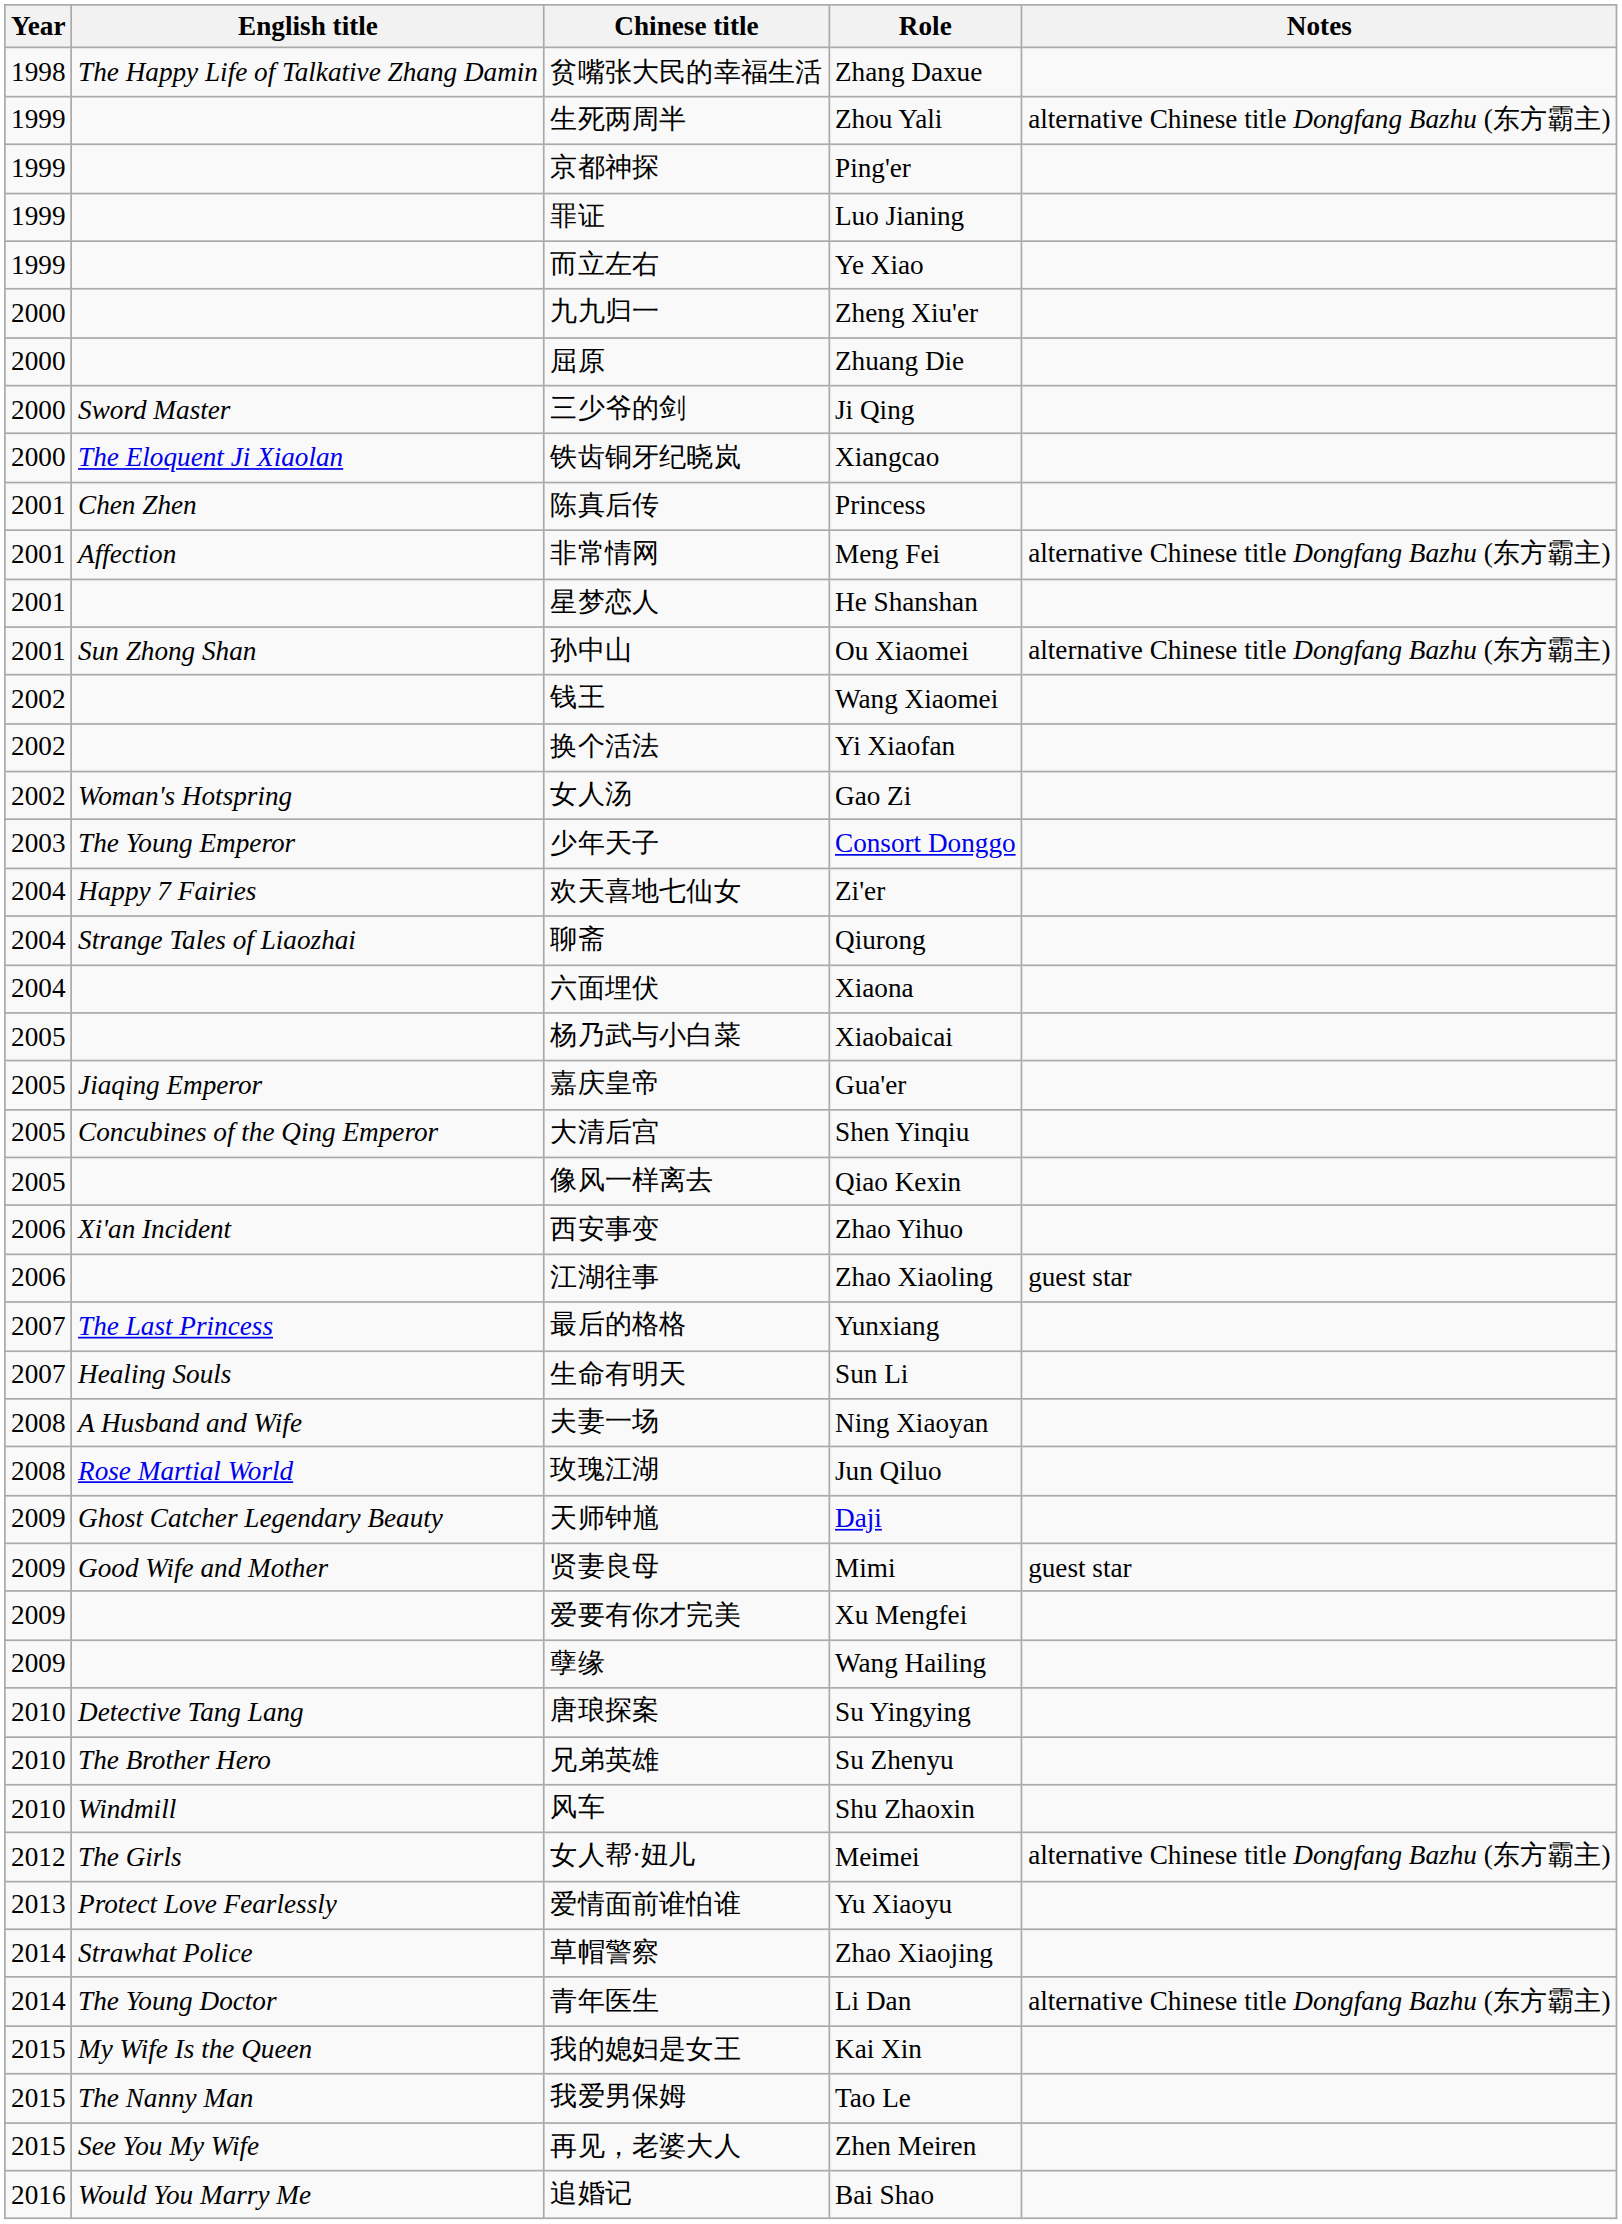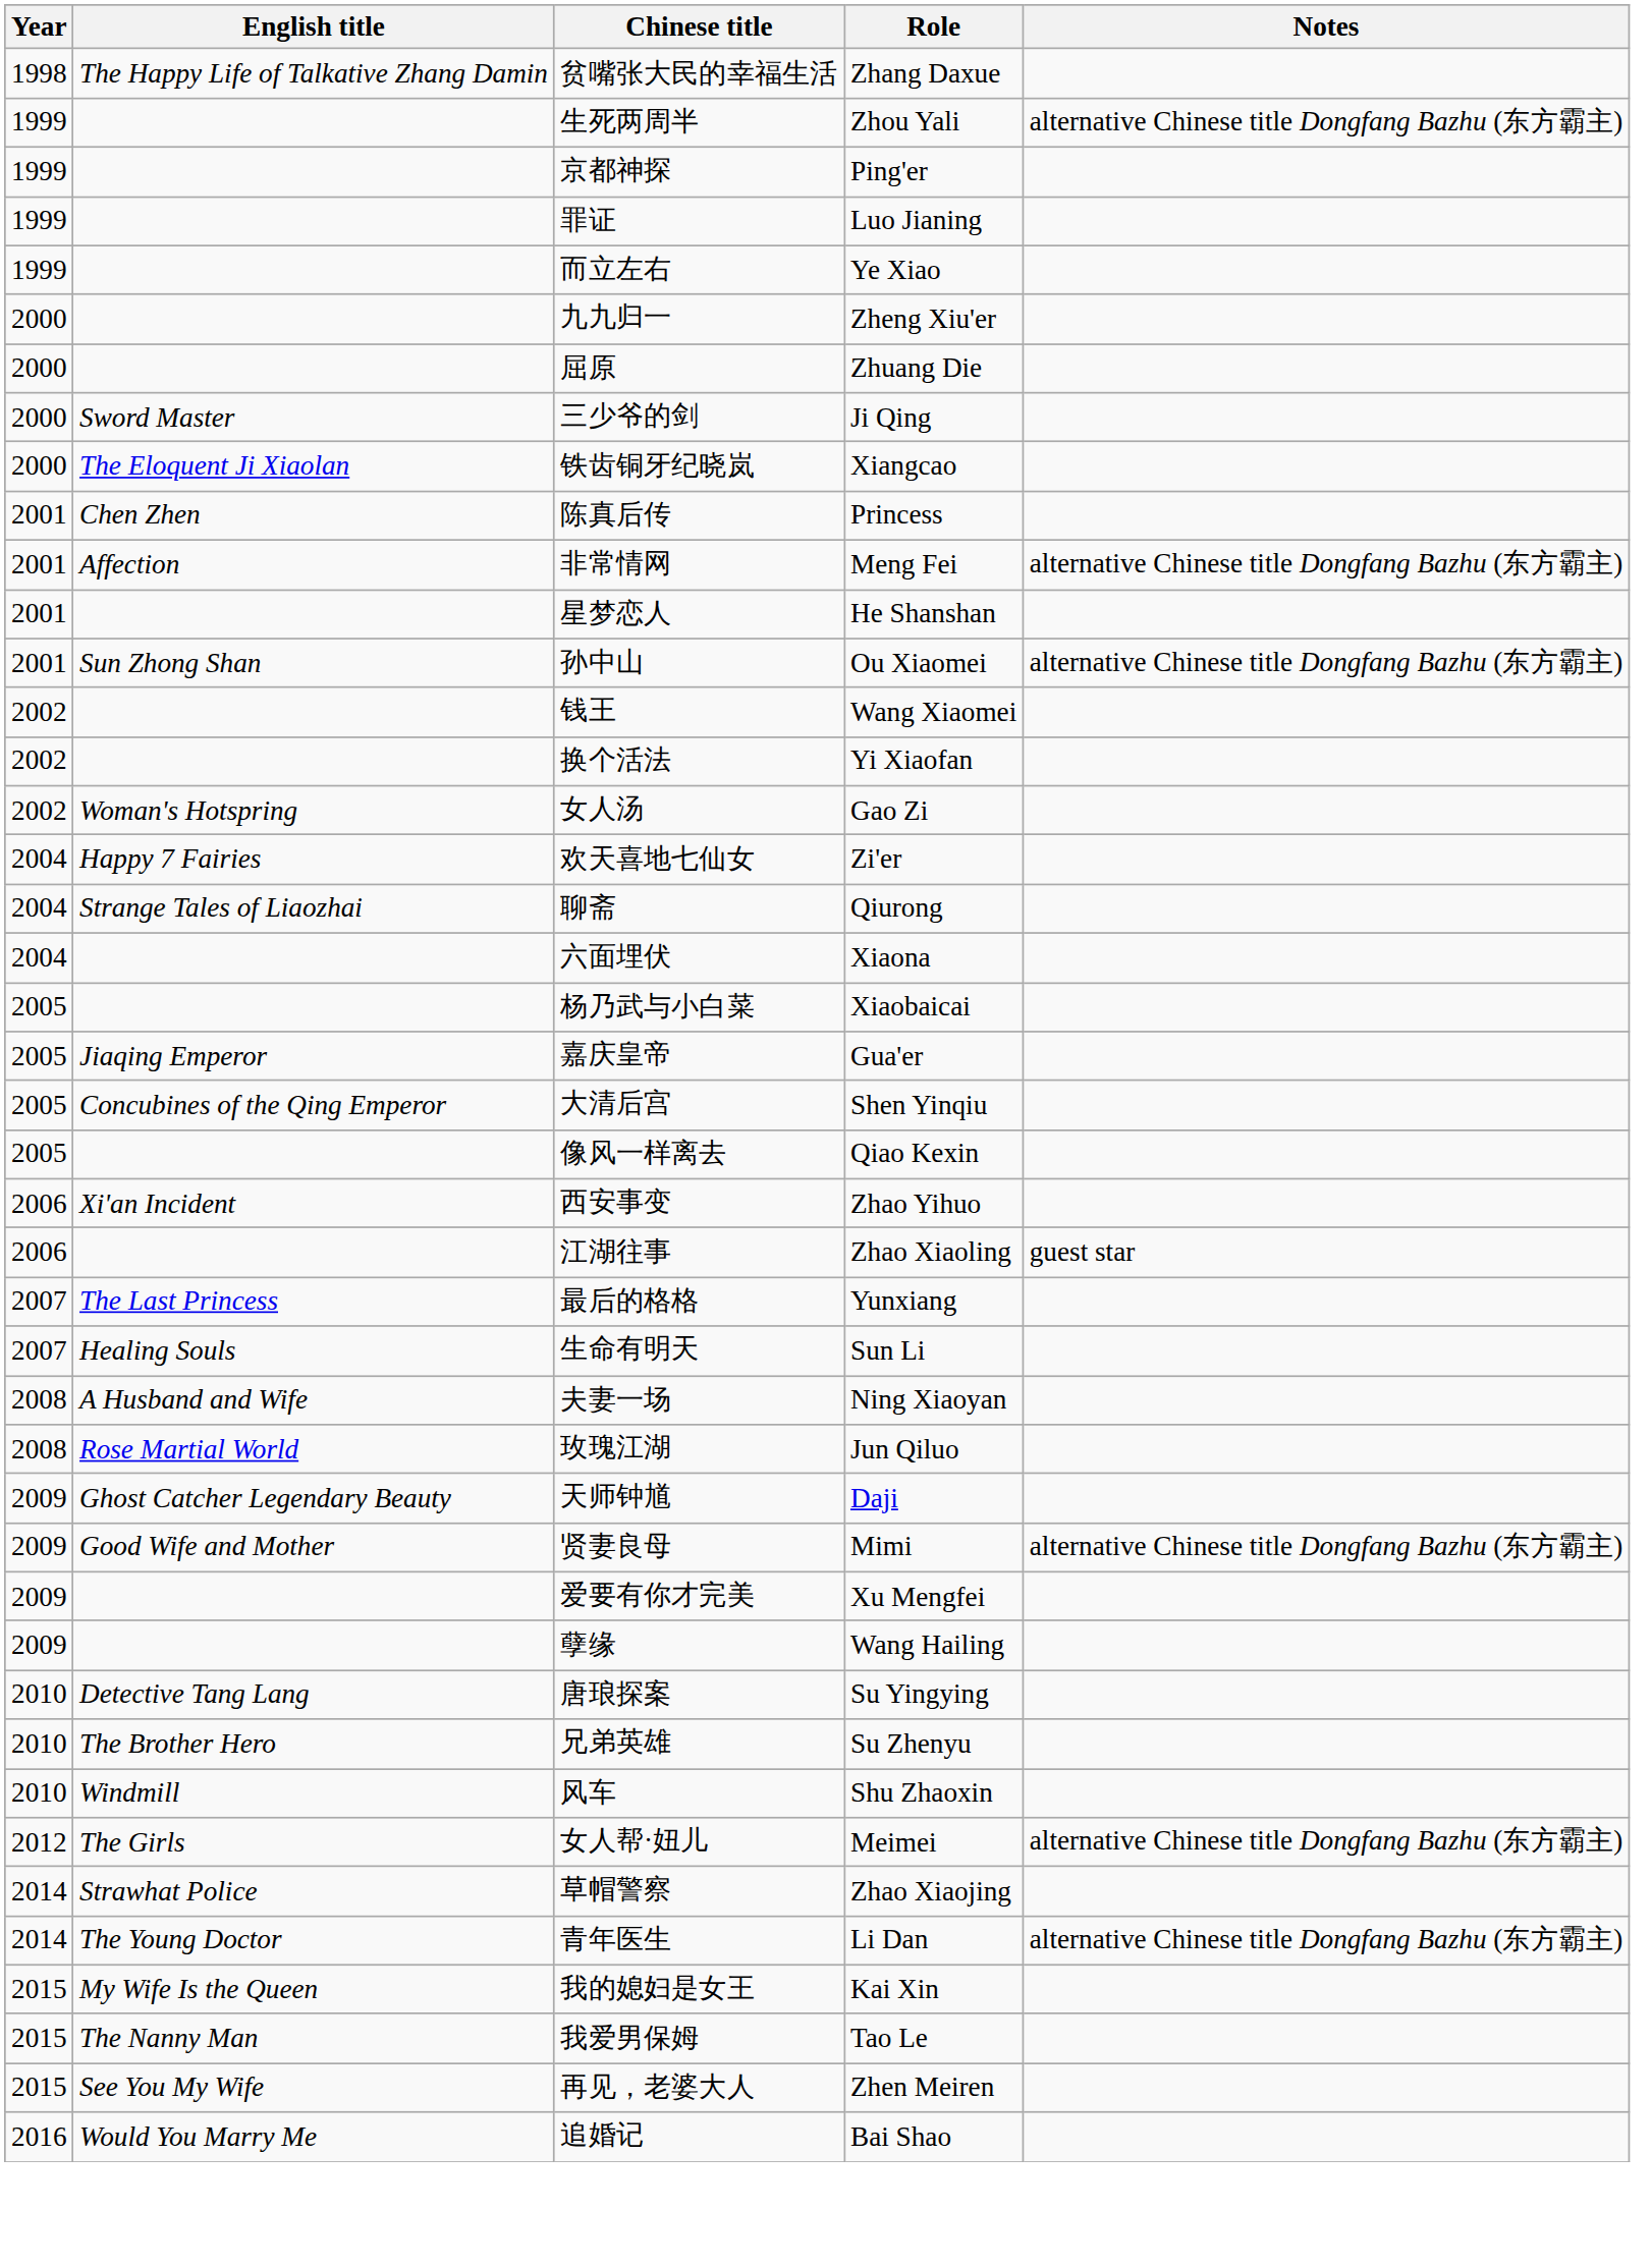- row: 2003 | The Young Emperor | 少年天子 | Consort Donggo
贤妻良母 | Notes: guest star -> alternative Chinese title Dongfang Bazhu (东方霸主)
- row: 2013 | Protect Love Fearlessly | 爱情面前谁怕谁 | Yu Xiaoyu
